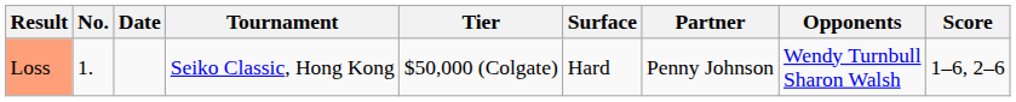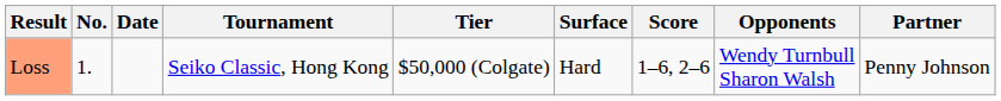columns swapped: Partner <-> Score
